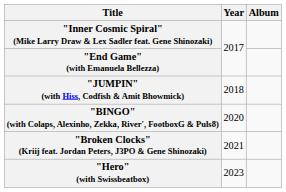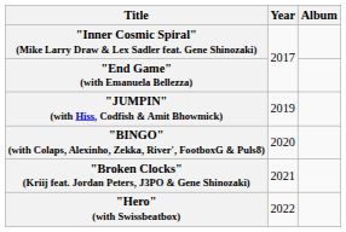"JUMPIN" (with Hiss, Codfish & Amit Bhowmick) | Year: 2018 -> 2019
"Hero" (with Swissbeatbox) | Year: 2023 -> 2022
